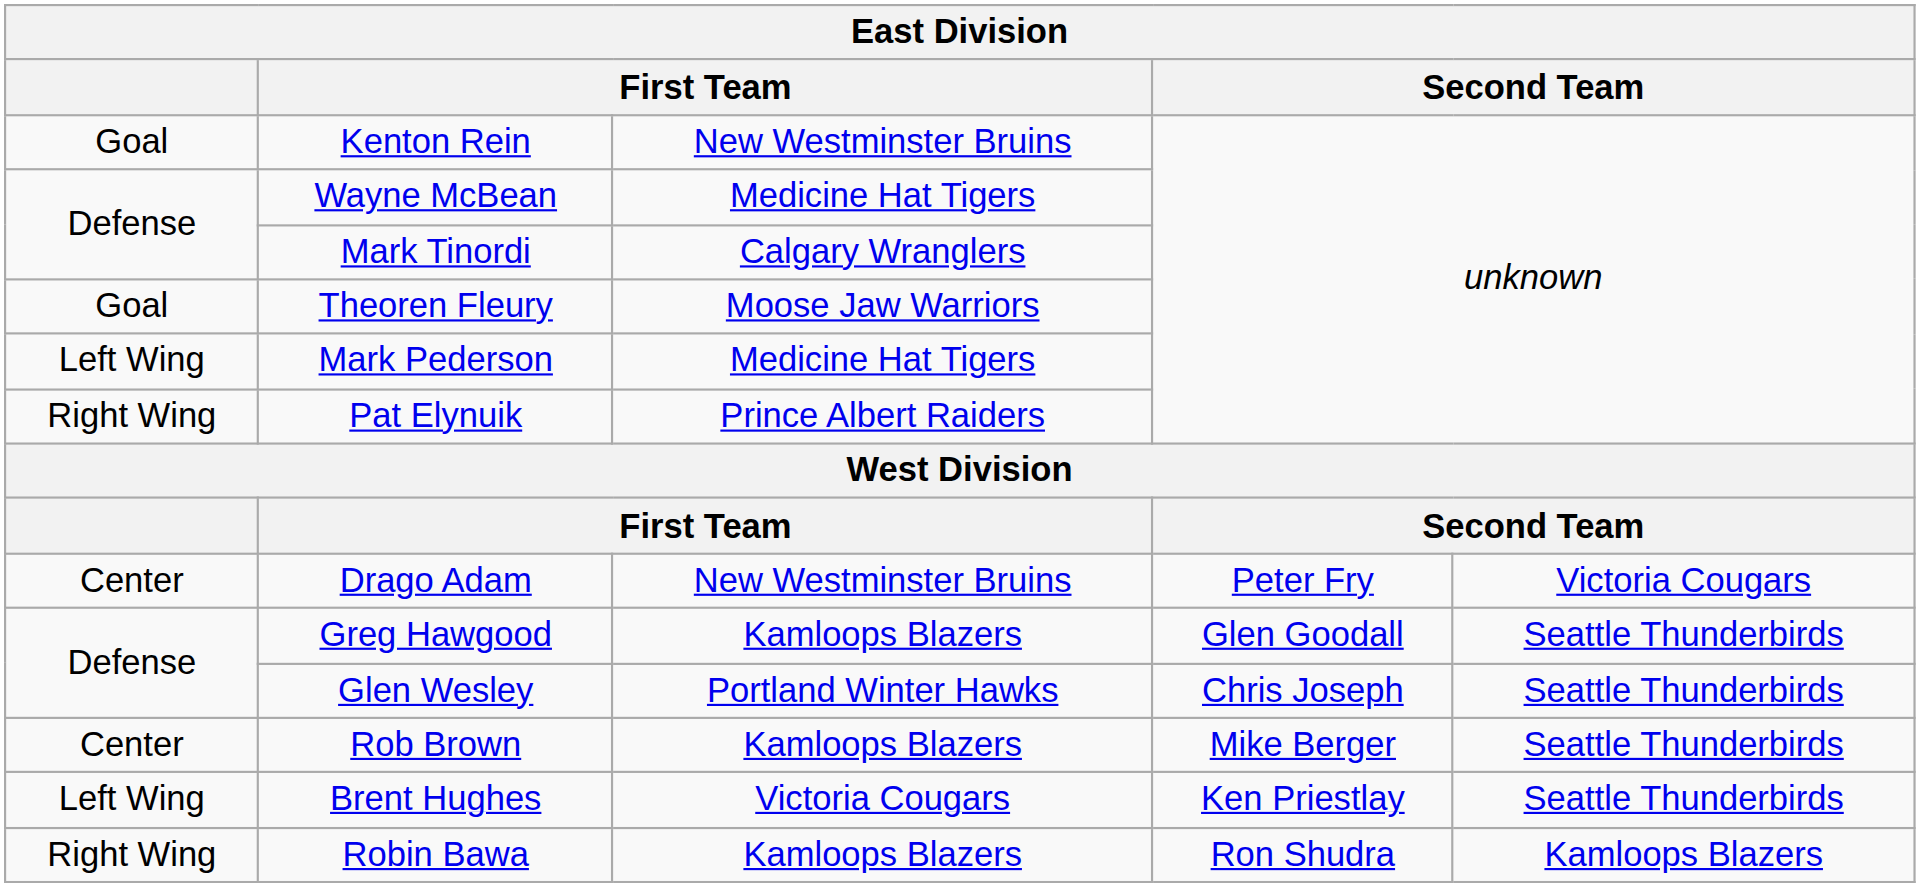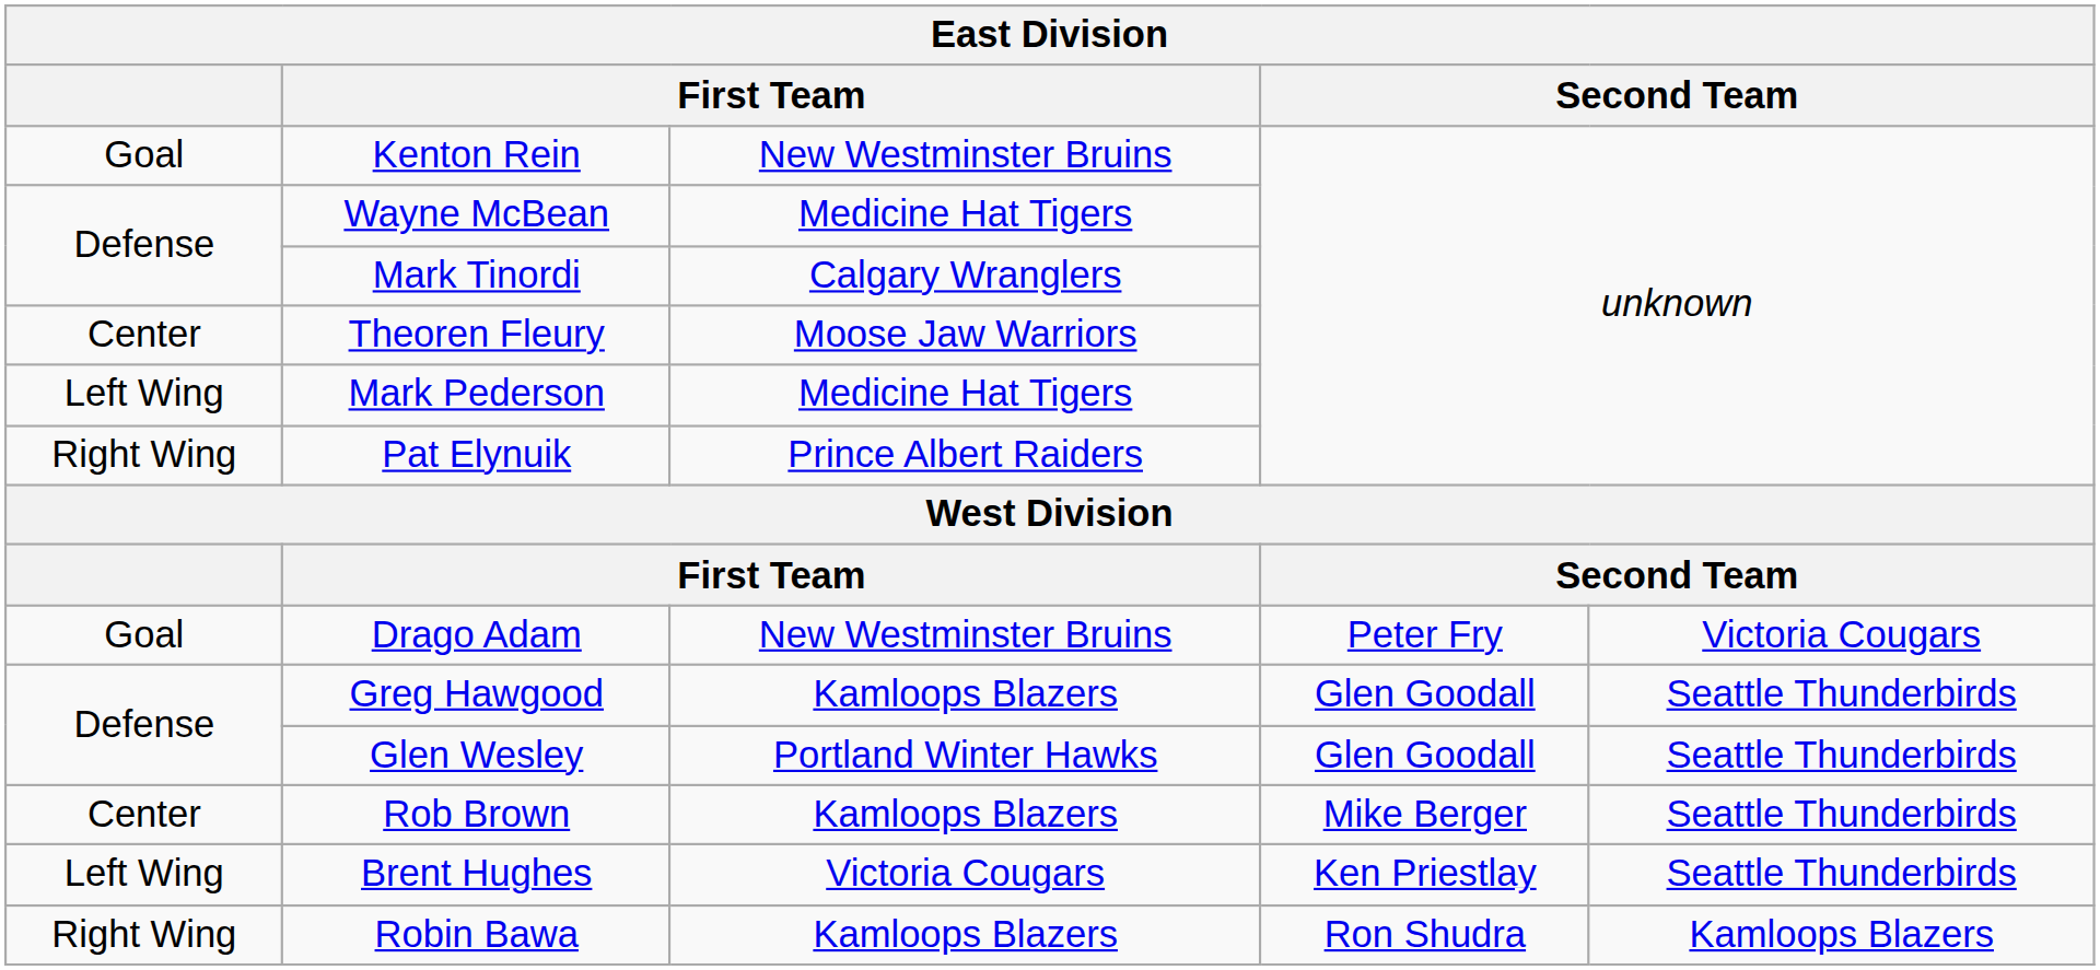Theoren Fleury | column 1: Goal -> Center
Drago Adam | column 1: Center -> Goal
Glen Wesley | column 4: Chris Joseph -> Glen Goodall
